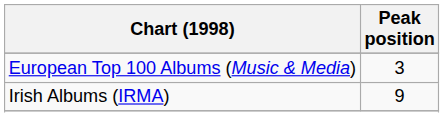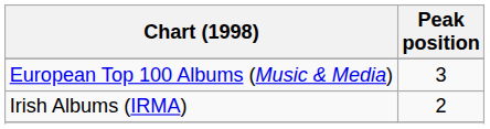Irish Albums (IRMA) | Peak position: 9 -> 2
